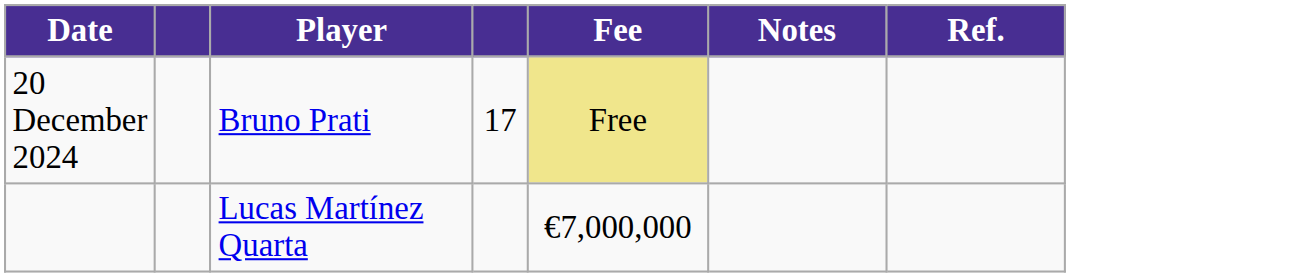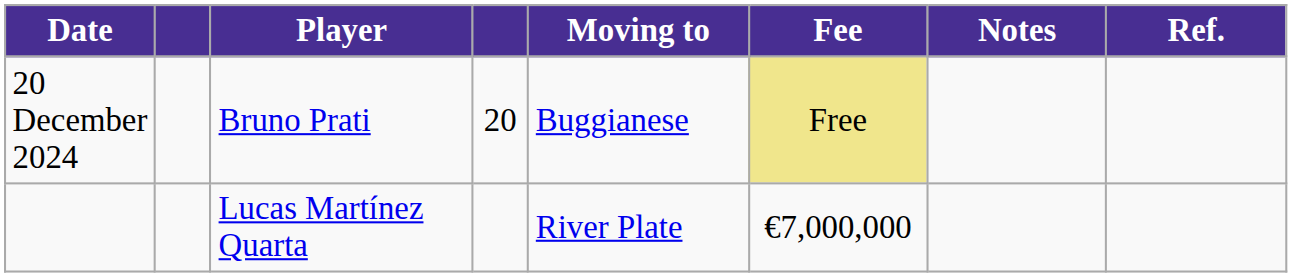+ column: Moving to | Buggianese | River Plate
20 December 2024 | column 4: 17 -> 20
